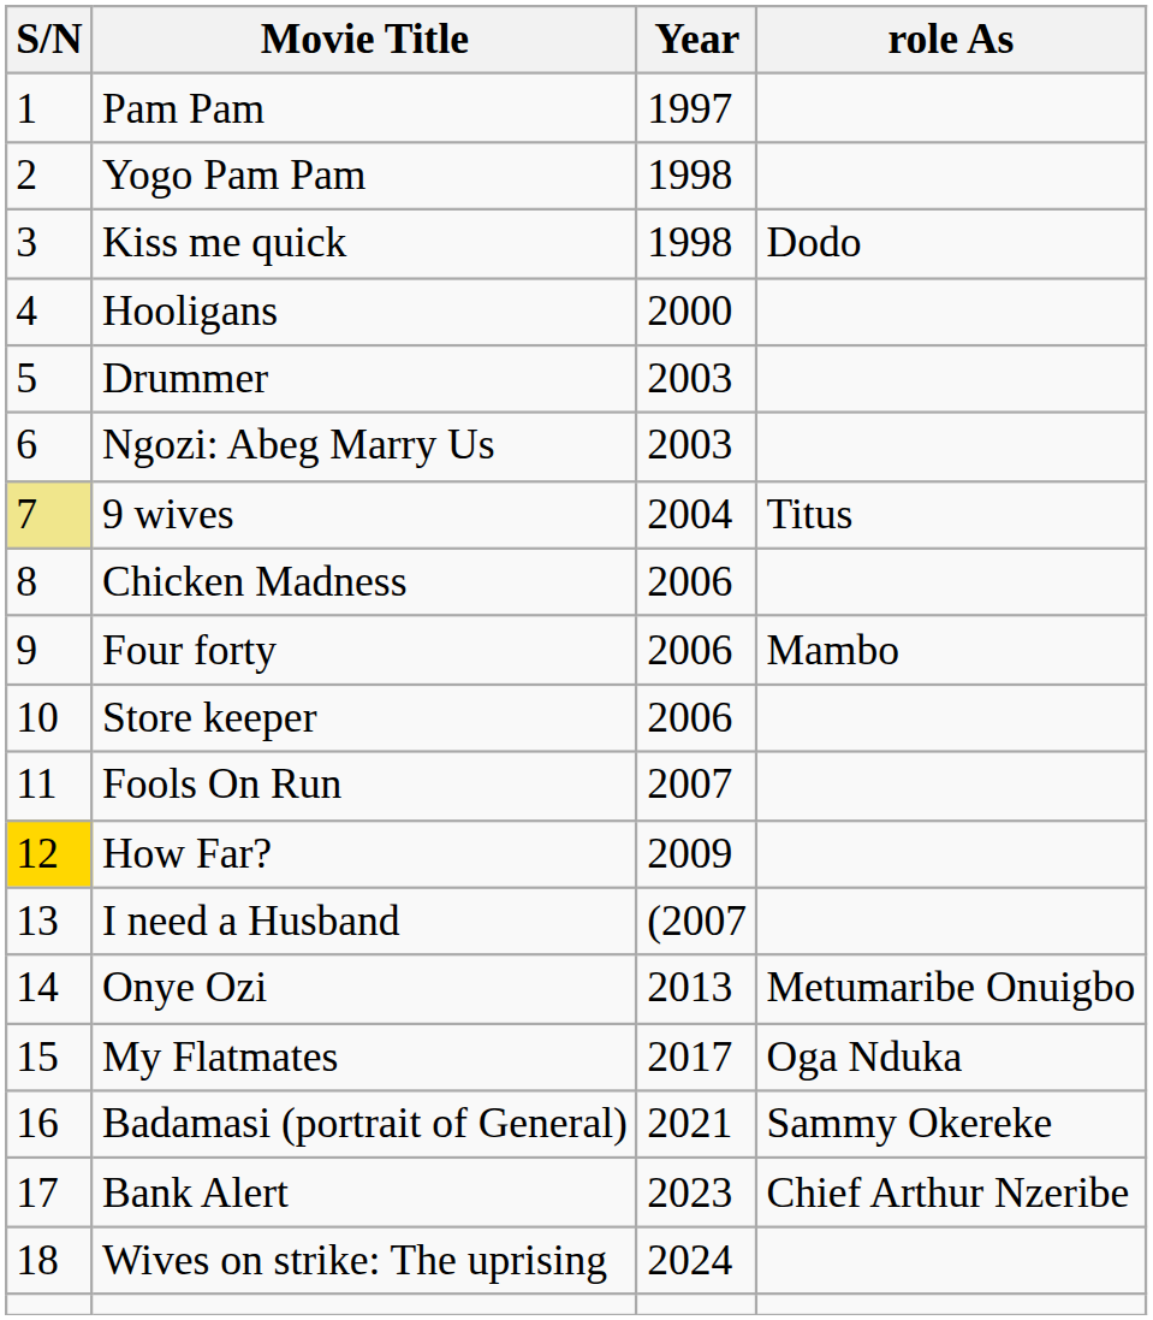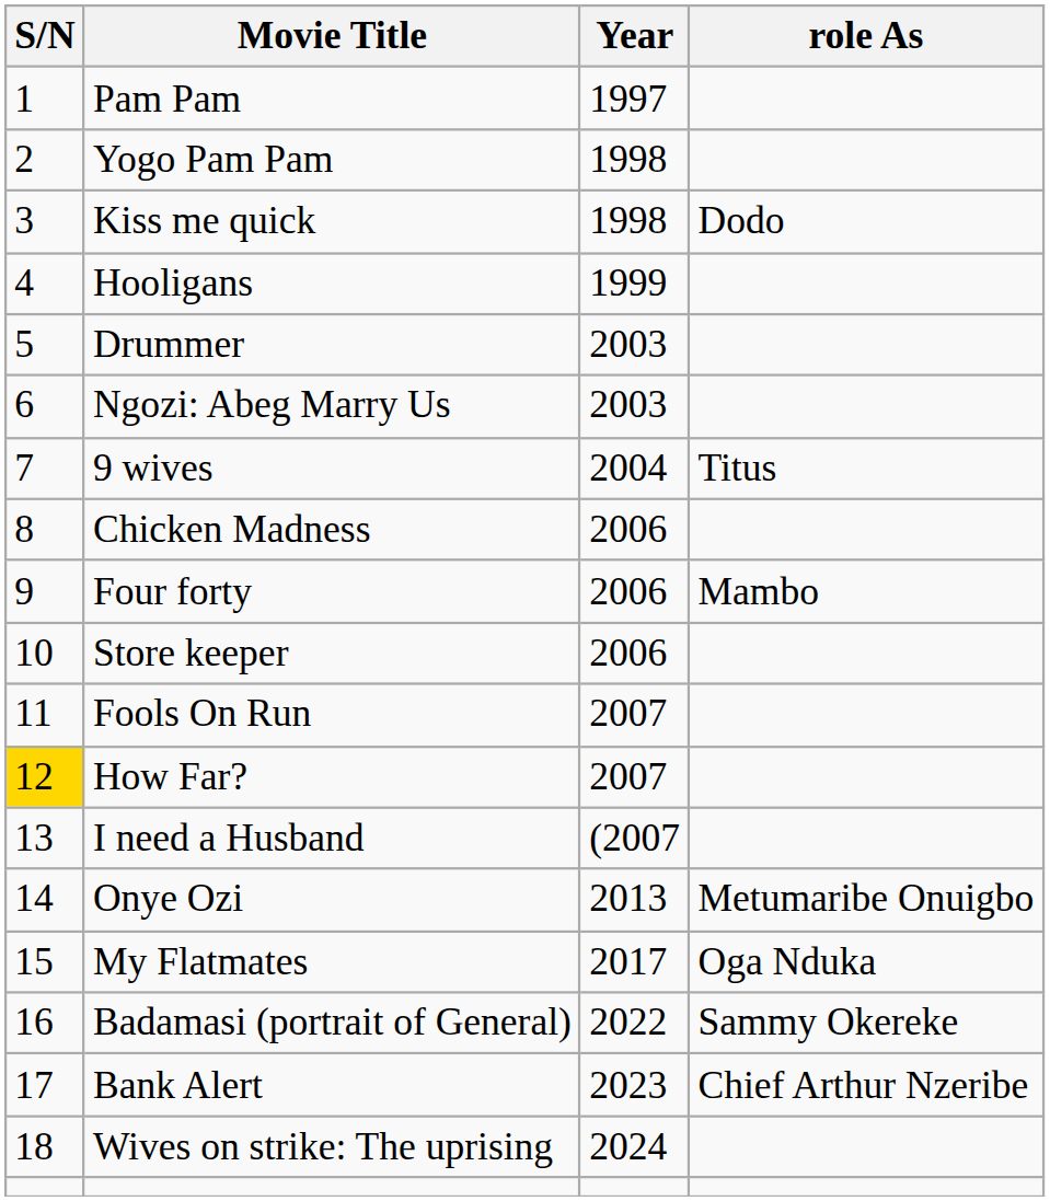Hooligans | Year: 2000 -> 1999
9 wives | S/N: khaki background -> no background
How Far? | Year: 2009 -> 2007
Badamasi (portrait of General) | Year: 2021 -> 2022
